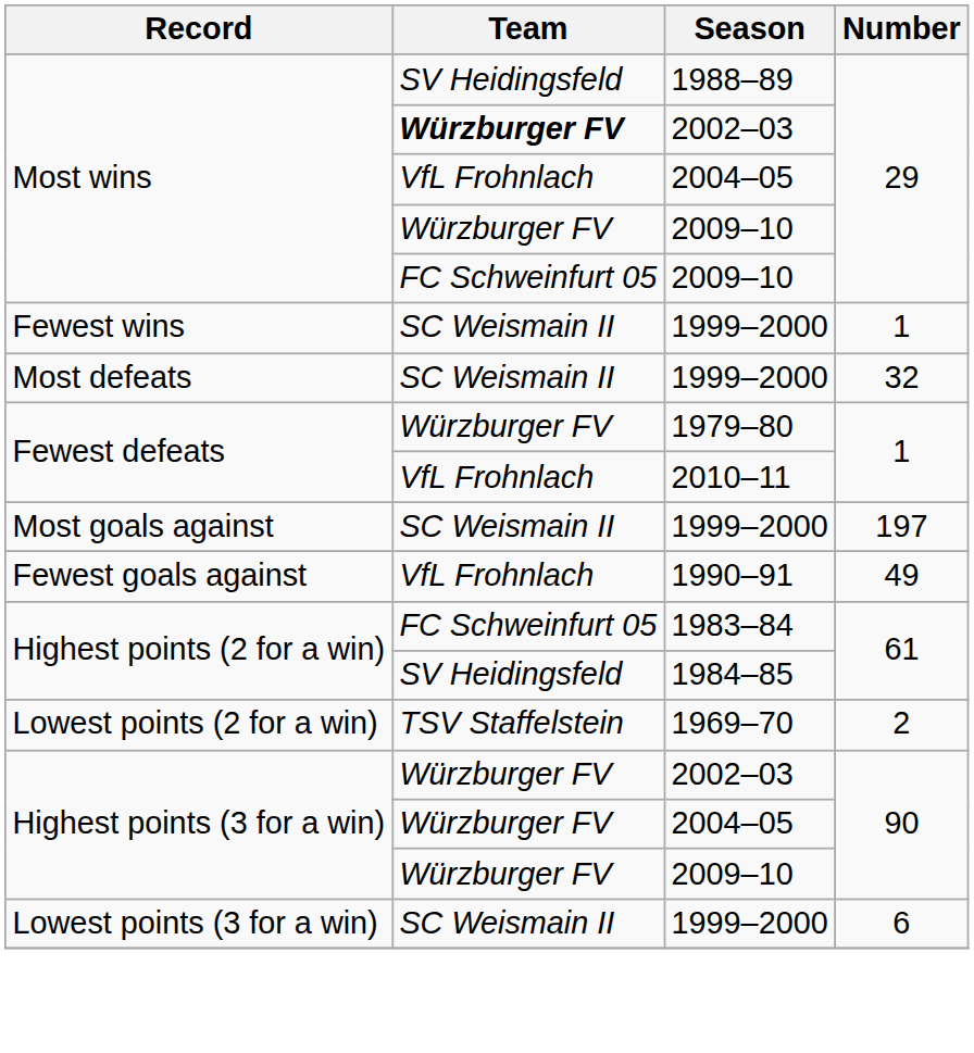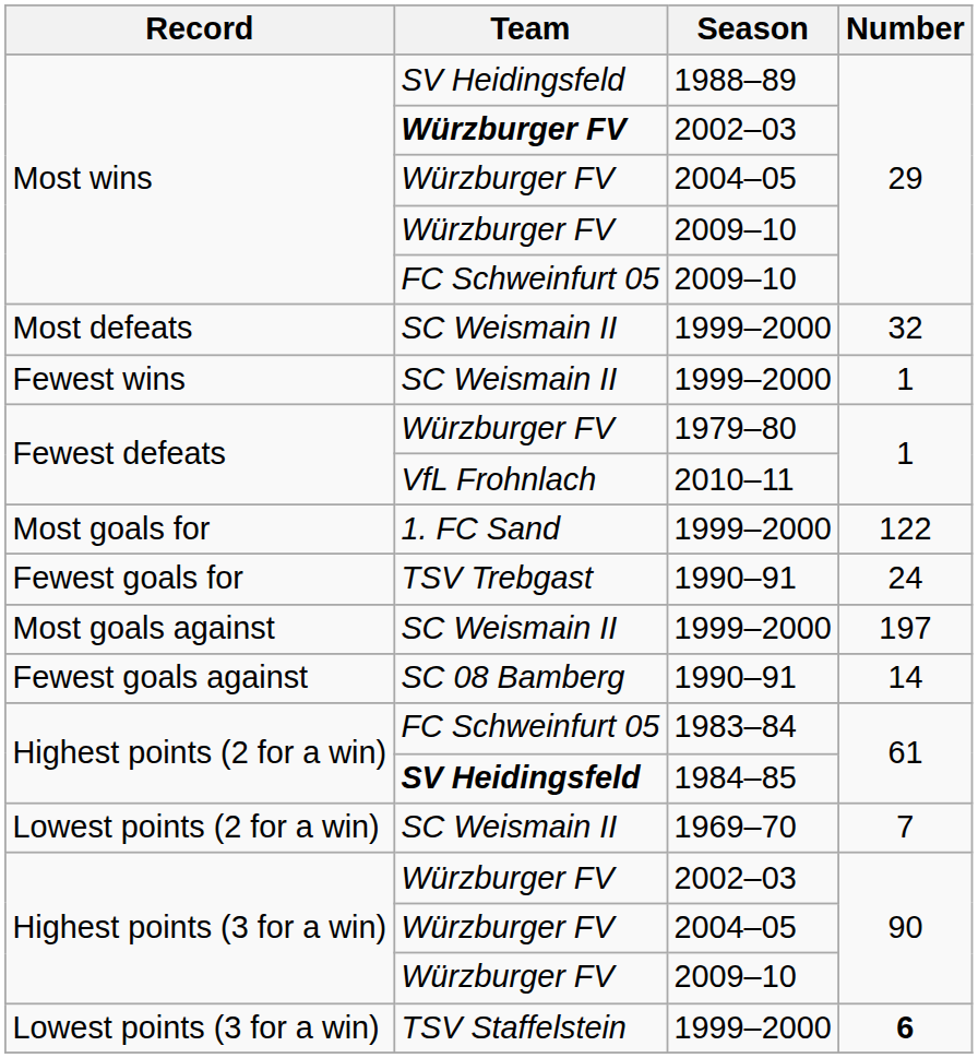Most wins / 2004–05 | Team: VfL Frohnlach -> Würzburger FV
rows swapped: Fewest wins <-> Most defeats
+ row: Most goals for | 1. FC Sand | 1999–2000 | 122
+ row: Fewest goals for | TSV Trebgast | 1990–91 | 24
Fewest goals against | Team: VfL Frohnlach -> SC 08 Bamberg
Fewest goals against | Number: 49 -> 14
Highest points (2 for a win) / 1984–85 | Team: normal -> bold
Lowest points (2 for a win) | Team: TSV Staffelstein -> SC Weismain II
Lowest points (2 for a win) | Number: 2 -> 7
Lowest points (3 for a win) | Team: SC Weismain II -> TSV Staffelstein
Lowest points (3 for a win) | Number: normal -> bold
